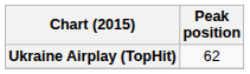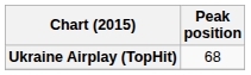Ukraine Airplay (TopHit) | Peak position: 62 -> 68
